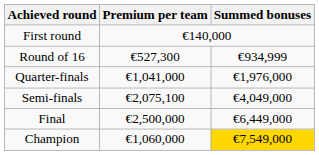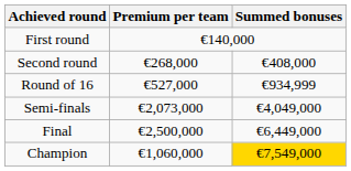+ row: Second round | €268,000 | €408,000
Round of 16 | Premium per team: €527,300 -> €527,000
- row: Quarter-finals | €1,041,000 | €1,976,000
Semi-finals | Premium per team: €2,075,100 -> €2,073,000
